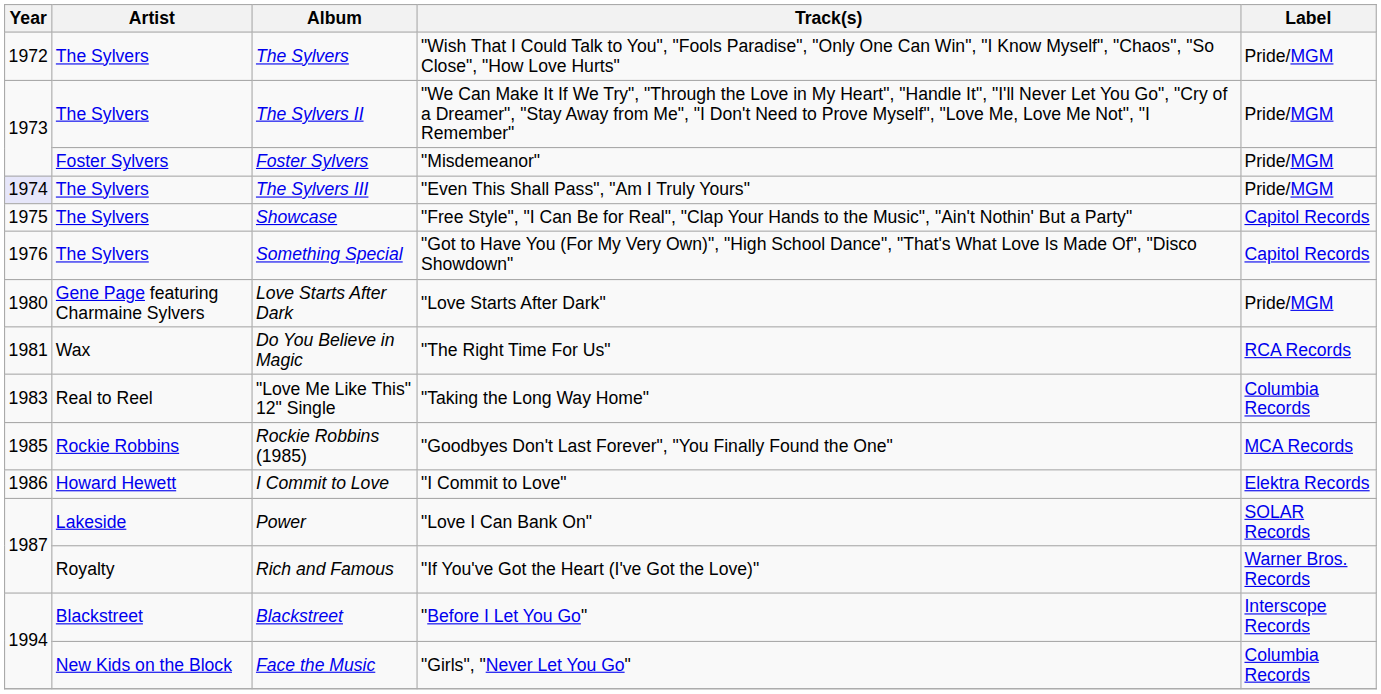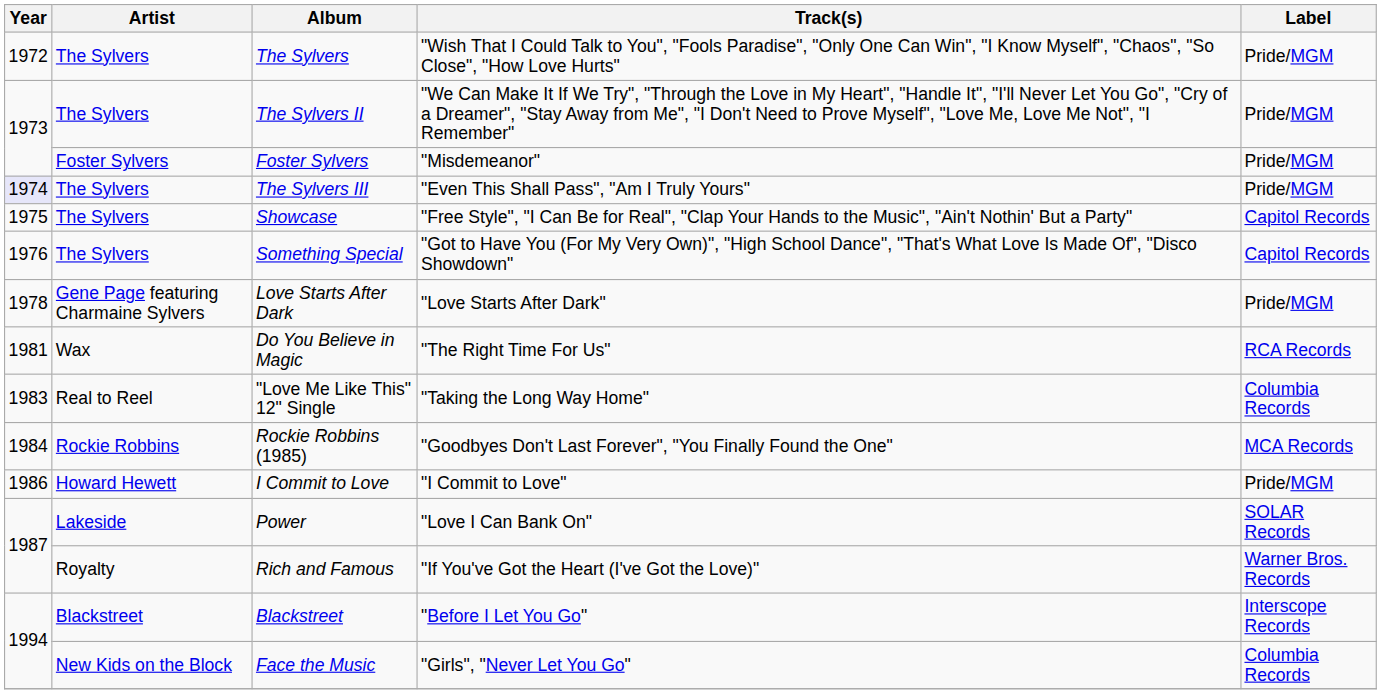Love Starts After Dark | Year: 1980 -> 1978
Rockie Robbins (1985) | Year: 1985 -> 1984
I Commit to Love | Label: Elektra Records -> Pride/MGM
